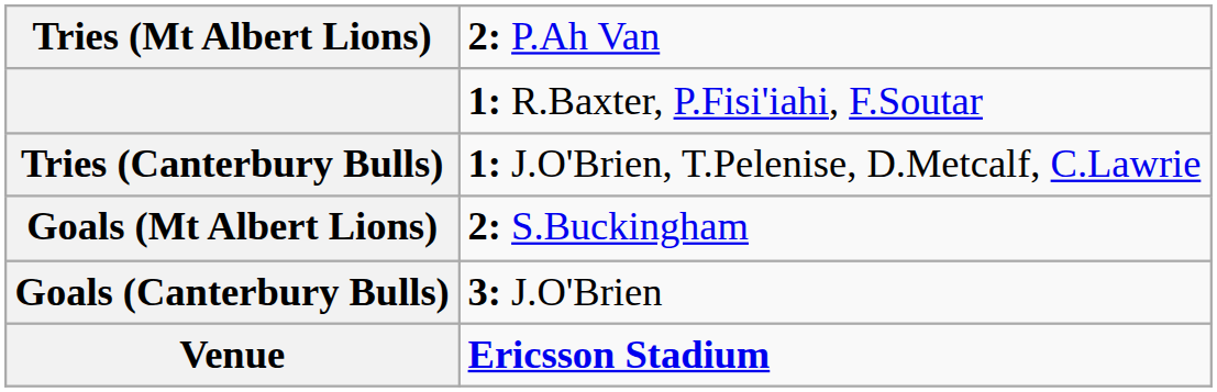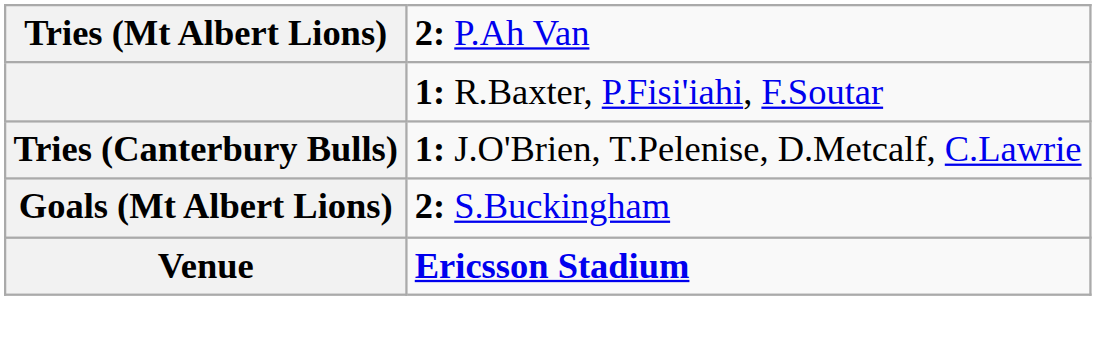- row: Goals (Canterbury Bulls) | 3: J.O'Brien
